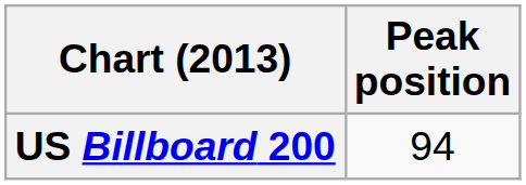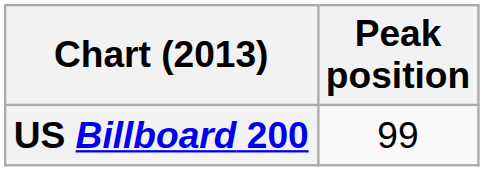US Billboard 200 | Peak position: 94 -> 99
